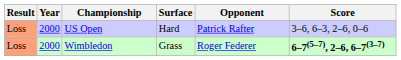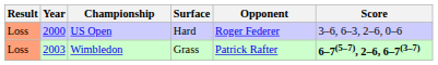US Open | Opponent: Patrick Rafter -> Roger Federer
Wimbledon | Year: 2000 -> 2003
Wimbledon | Opponent: Roger Federer -> Patrick Rafter
